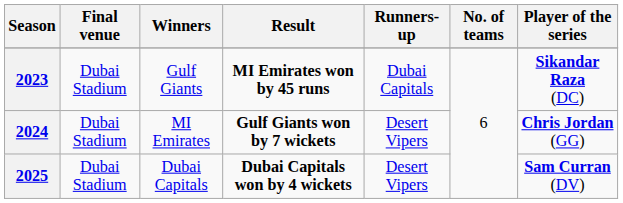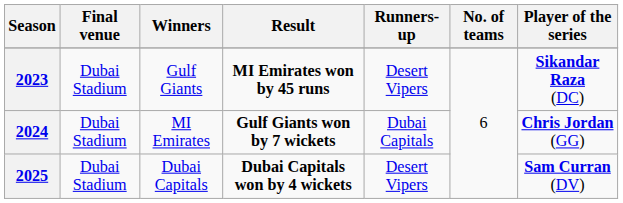2023 | Runners-up: Dubai Capitals -> Desert Vipers
2024 | Runners-up: Desert Vipers -> Dubai Capitals
